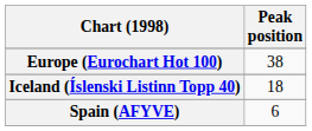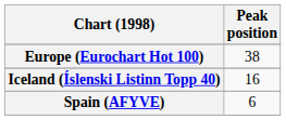Iceland (Íslenski Listinn Topp 40) | Peak position: 18 -> 16
